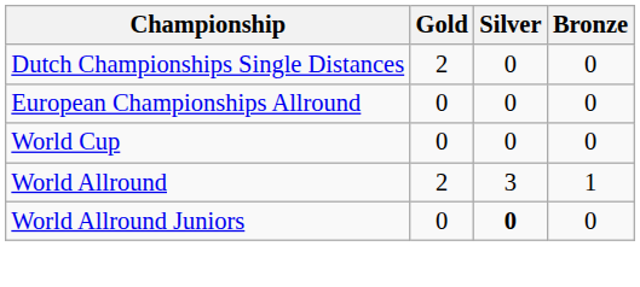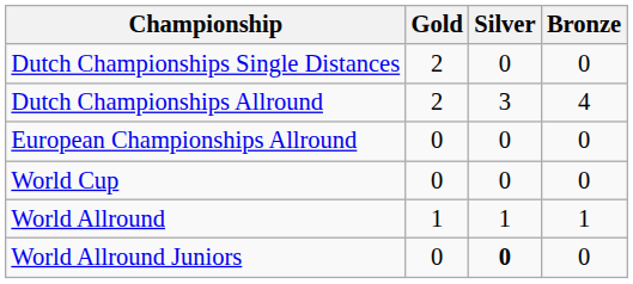+ row: Dutch Championships Allround | 2 | 3 | 4
World Allround | Gold: 2 -> 1
World Allround | Silver: 3 -> 1
